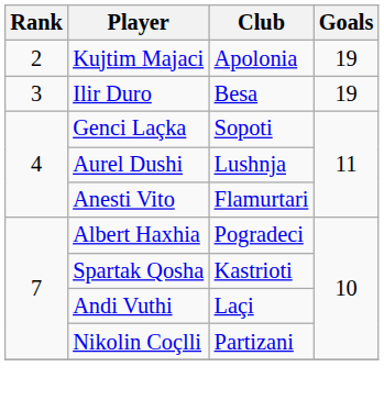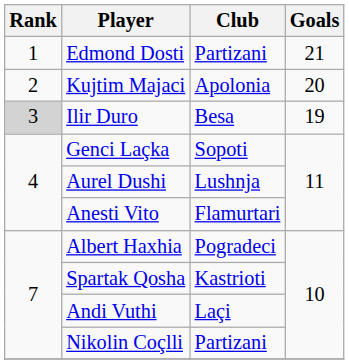+ row: 1 | Edmond Dosti | Partizani | 21
Kujtim Majaci | Goals: 19 -> 20
Ilir Duro | Rank: no background -> lightgrey background
